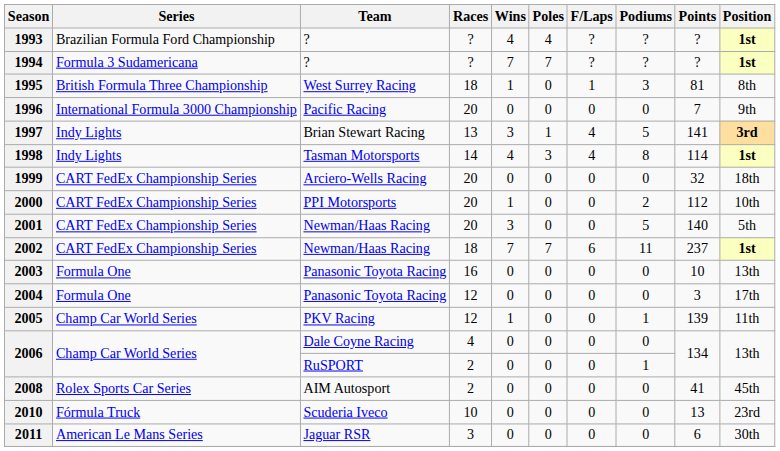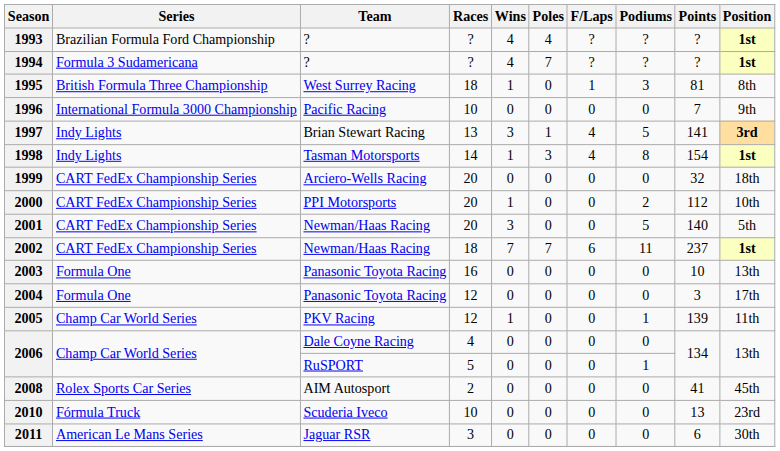1994 | Wins: 7 -> 4
1996 | Races: 20 -> 10
1998 | Wins: 4 -> 1
1998 | Points: 114 -> 154
2006 / RuSPORT | Races: 2 -> 5
